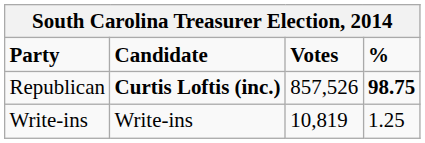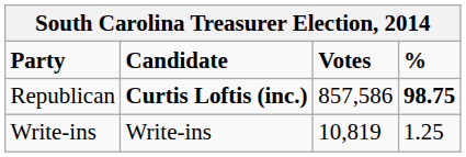Republican | Votes: 857,526 -> 857,586
